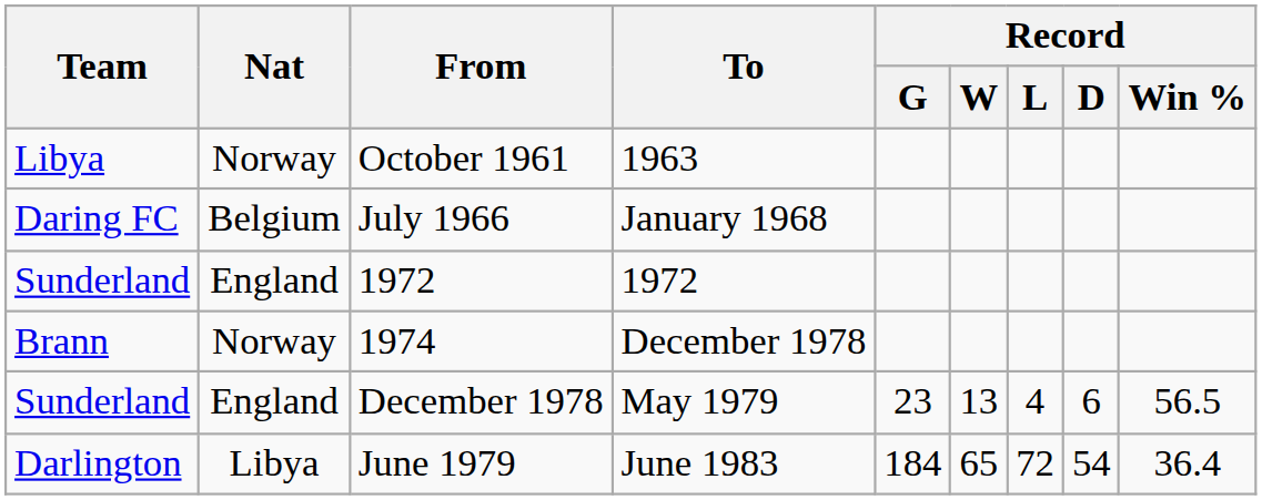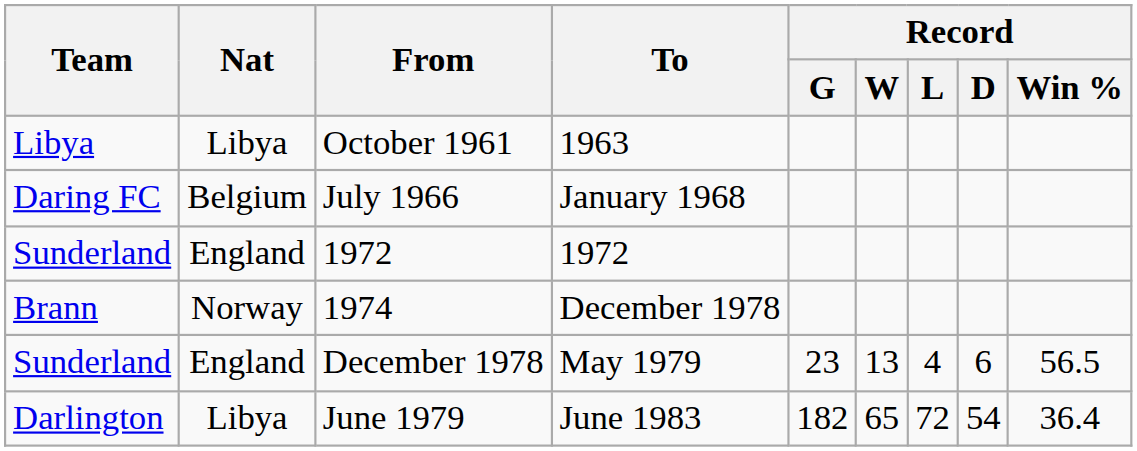October 1961 | Nat: Norway -> Libya
June 1979 | Record / G: 184 -> 182
